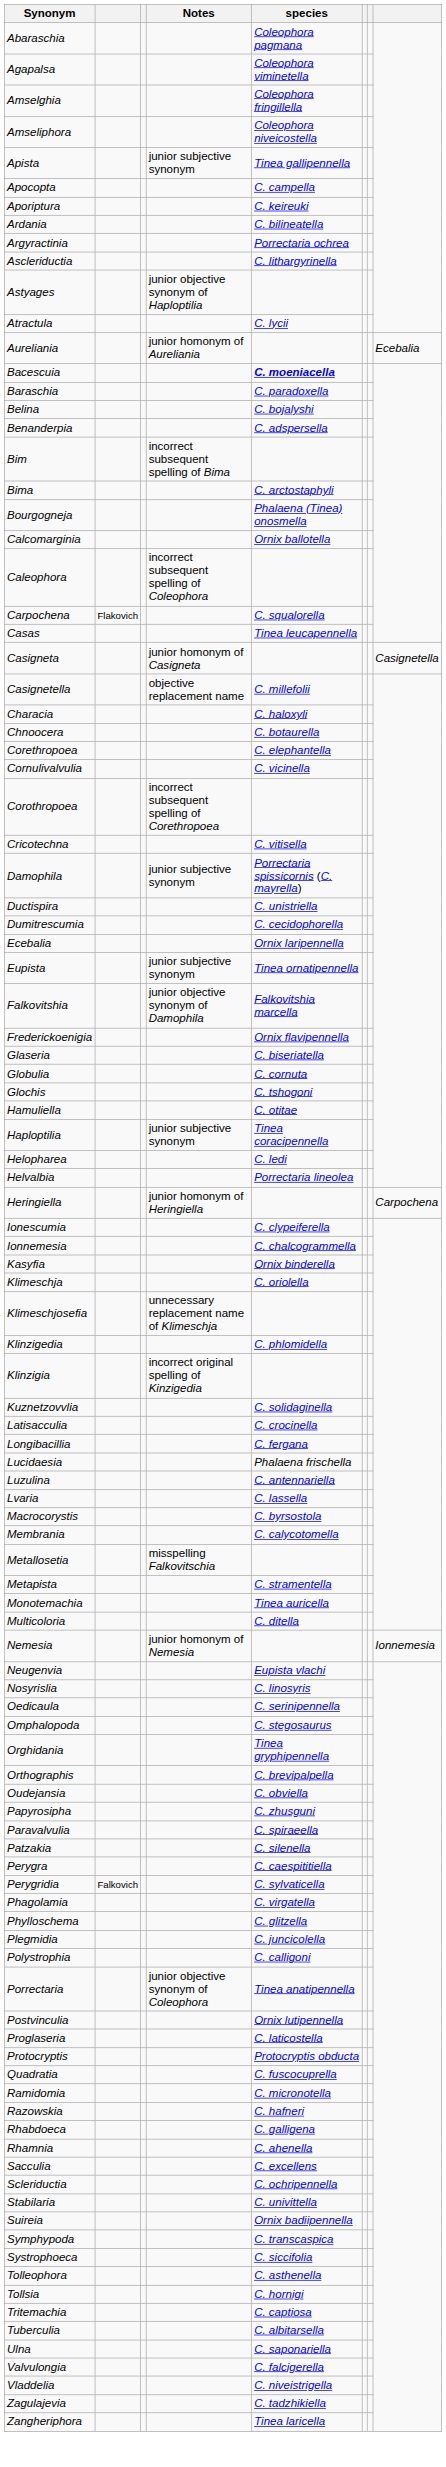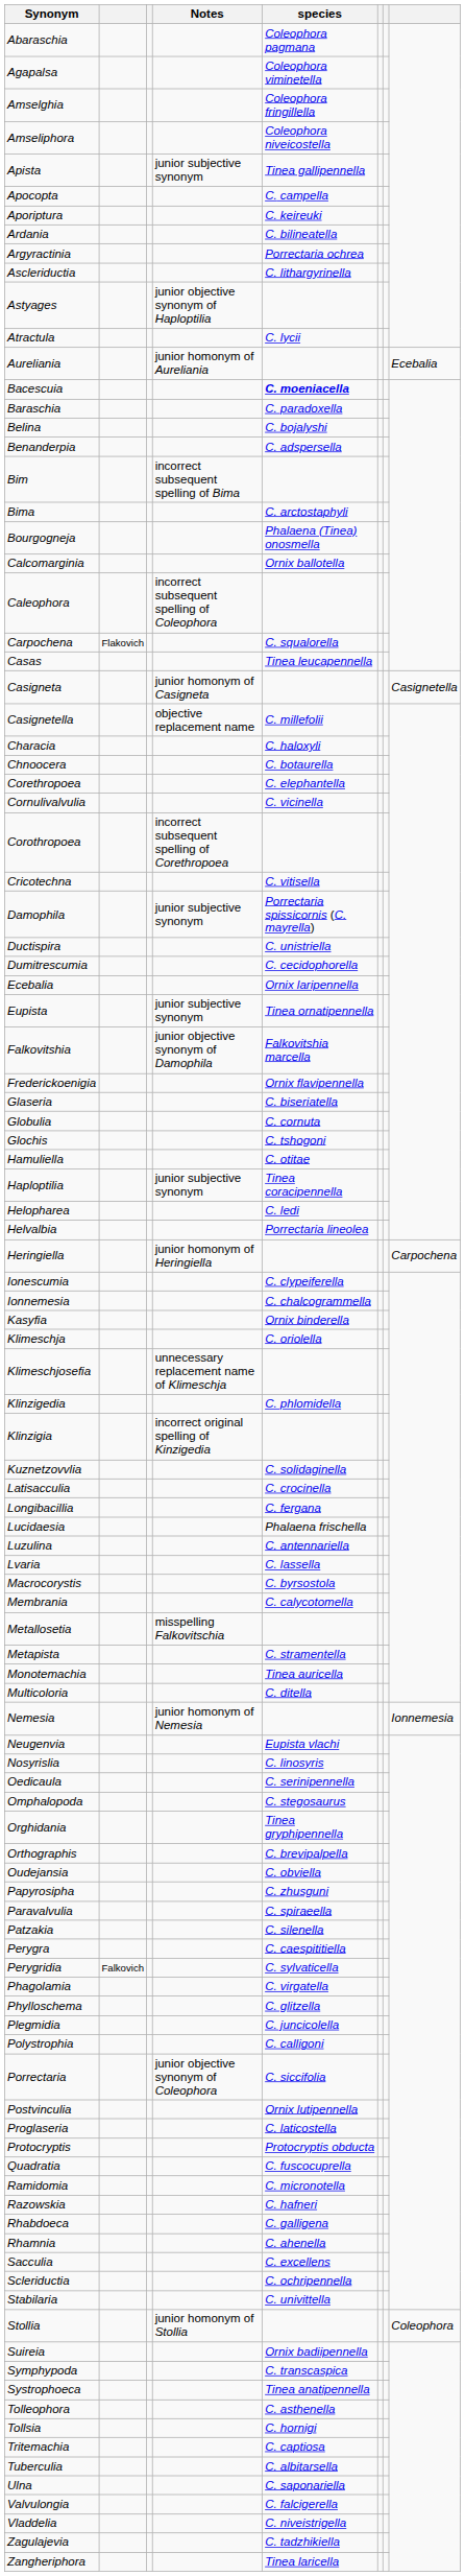Porrectaria | species: Tinea anatipennella -> C. siccifolia
+ row: Stollia | junior homonym of Stollia | Coleophora
Systrophoeca | species: C. siccifolia -> Tinea anatipennella
